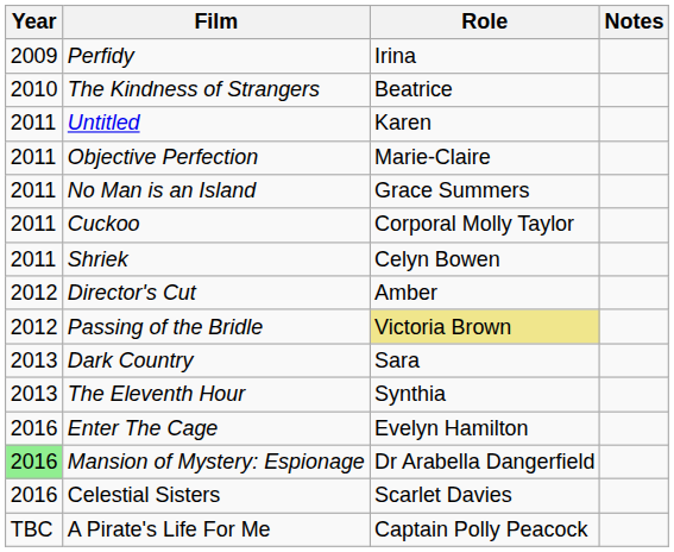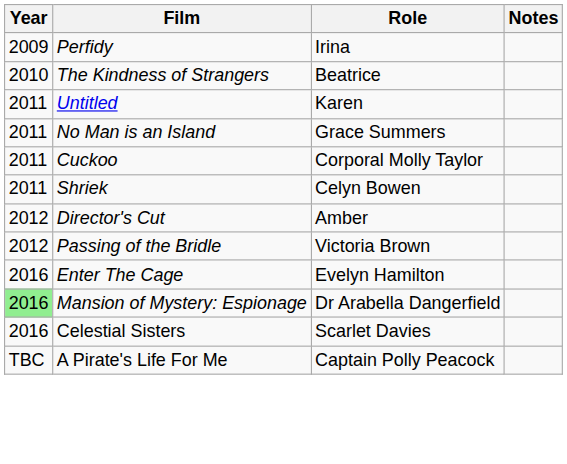- row: 2011 | Objective Perfection | Marie-Claire
Passing of the Bridle | Role: khaki background -> no background
- row: 2013 | Dark Country | Sara
- row: 2013 | The Eleventh Hour | Synthia
